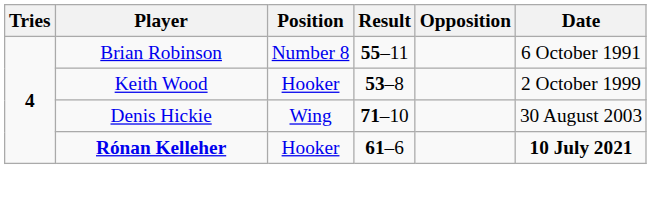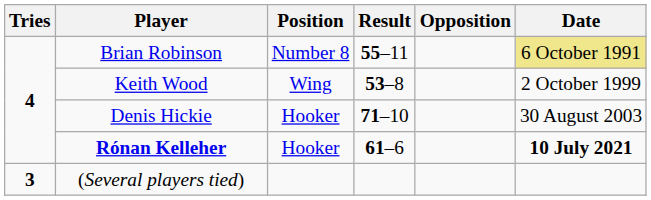Brian Robinson | Date: no background -> khaki background
Keith Wood | Position: Hooker -> Wing
Denis Hickie | Position: Wing -> Hooker
+ row: 3 | (Several players tied)
